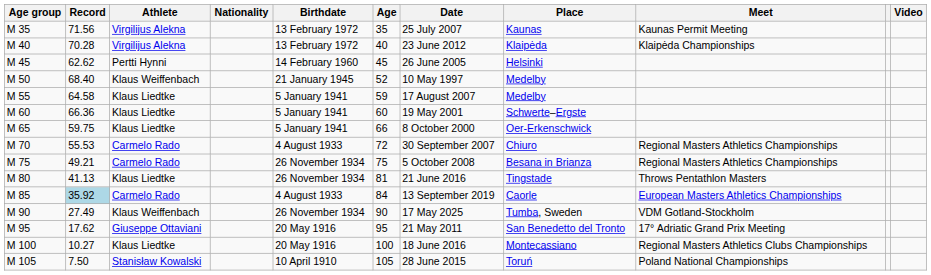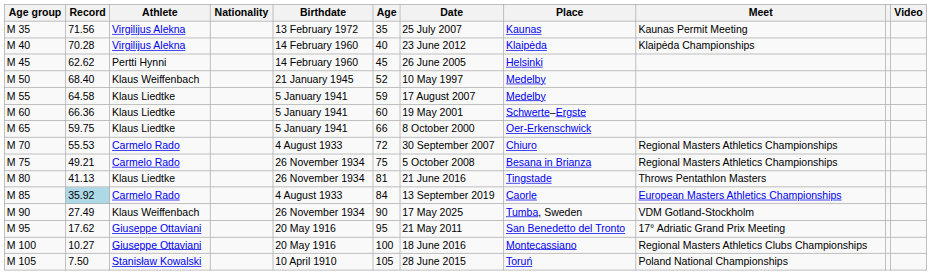M 40 | Birthdate: 13 February 1972 -> 14 February 1960
M 100 | Athlete: Klaus Liedtke -> Giuseppe Ottaviani
